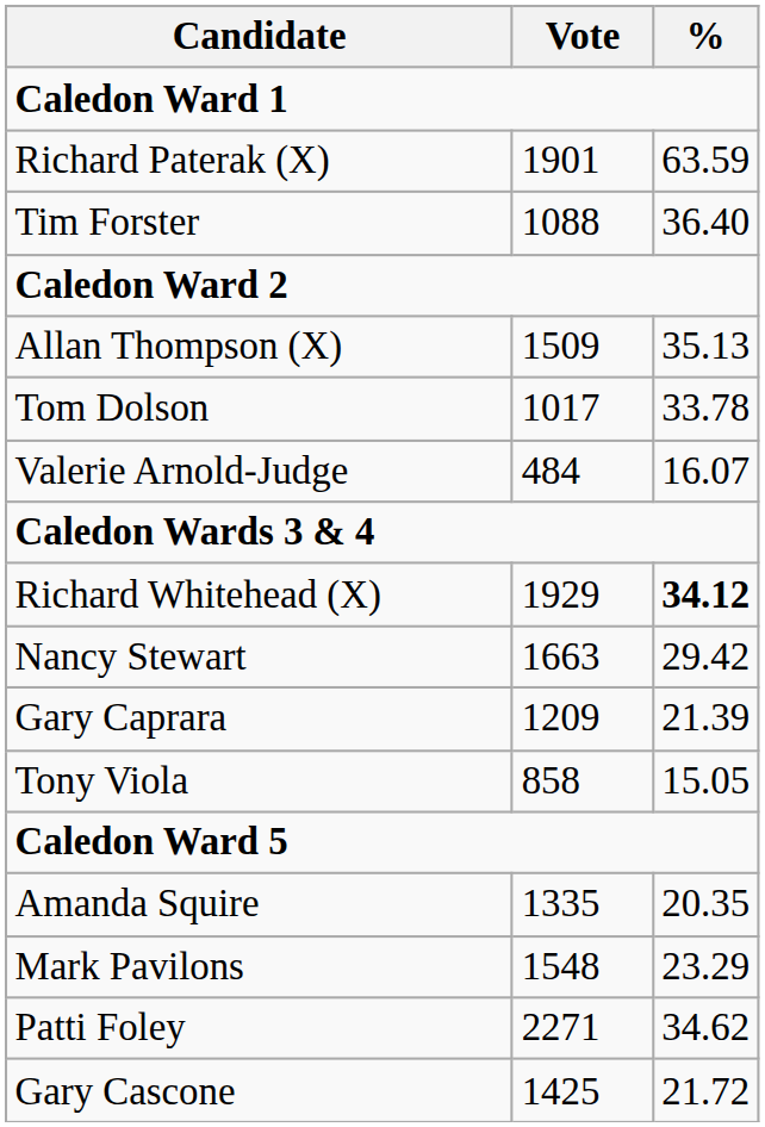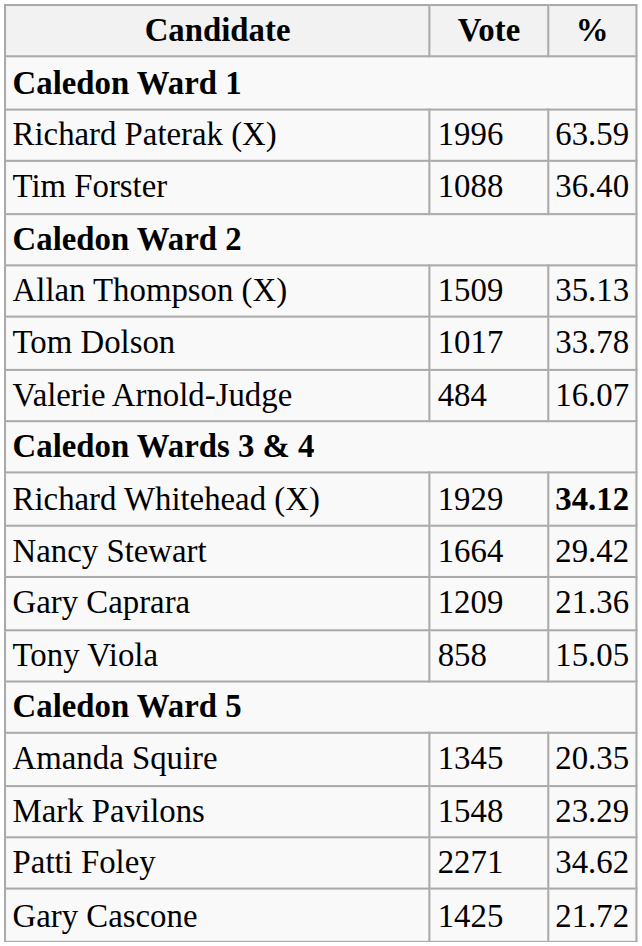Richard Paterak (X) | Vote: 1901 -> 1996
Nancy Stewart | Vote: 1663 -> 1664
Gary Caprara | %: 21.39 -> 21.36
Amanda Squire | Vote: 1335 -> 1345
